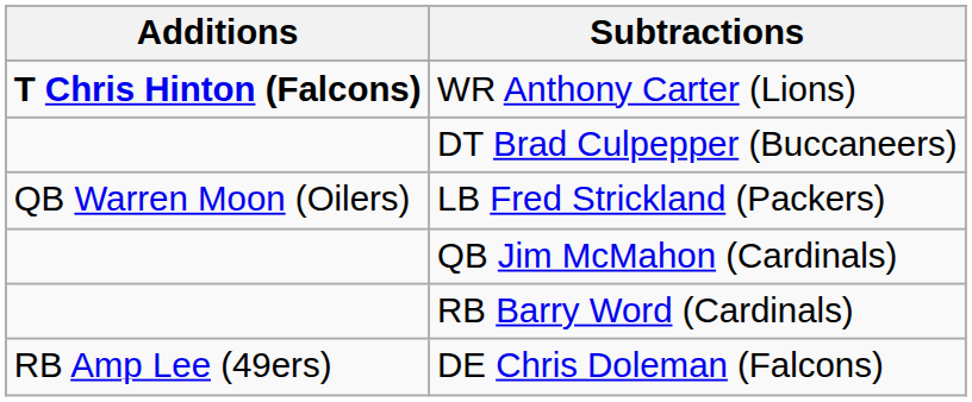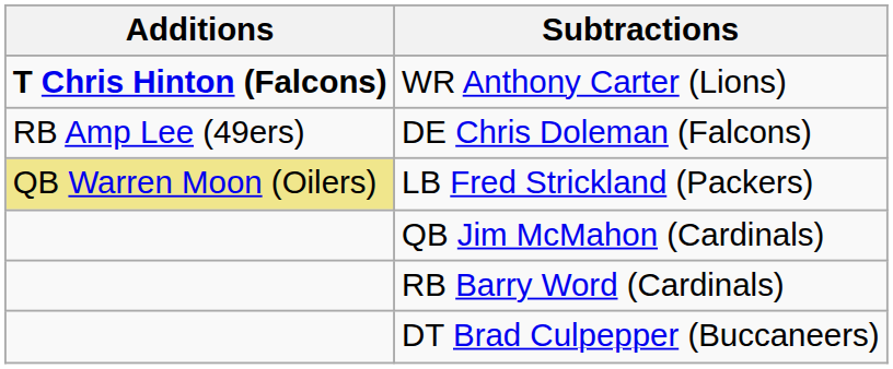rows swapped: DE Chris Doleman (Falcons) <-> DT Brad Culpepper (Buccaneers)
LB Fred Strickland (Packers) | Additions: no background -> khaki background
